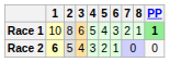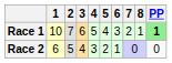Race 1 | 2: 8 -> 7
Race 2 | 1: bold -> normal
